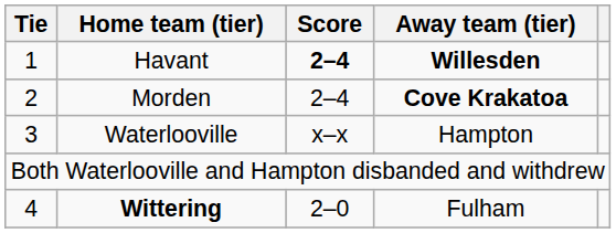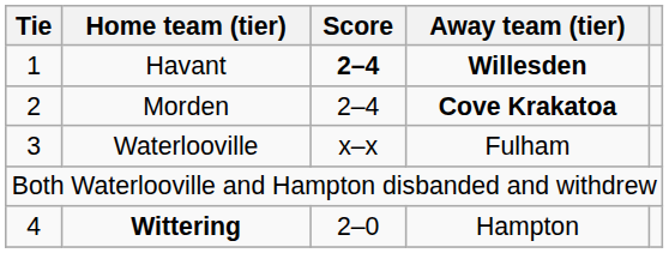Waterlooville | Away team (tier): Hampton -> Fulham
Wittering | Away team (tier): Fulham -> Hampton
